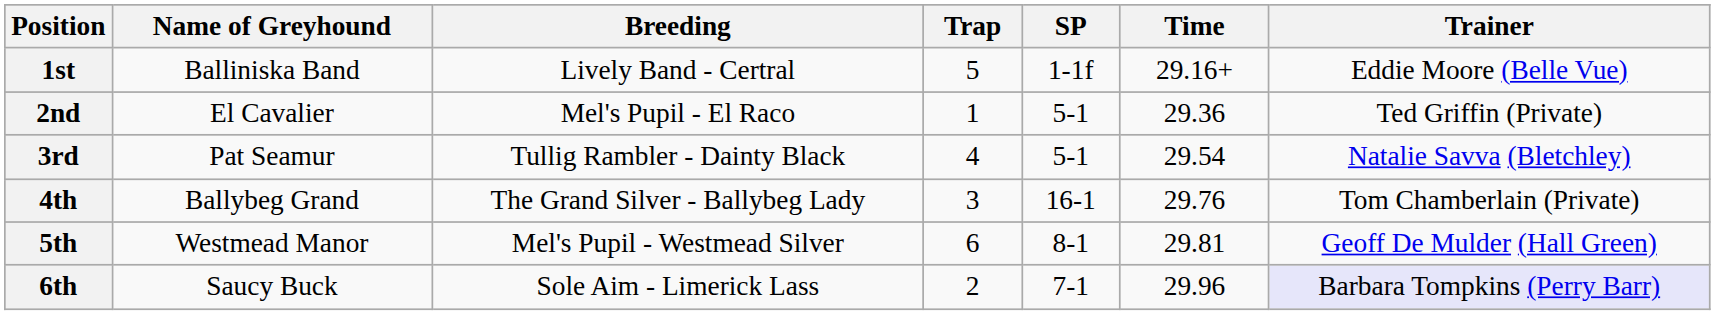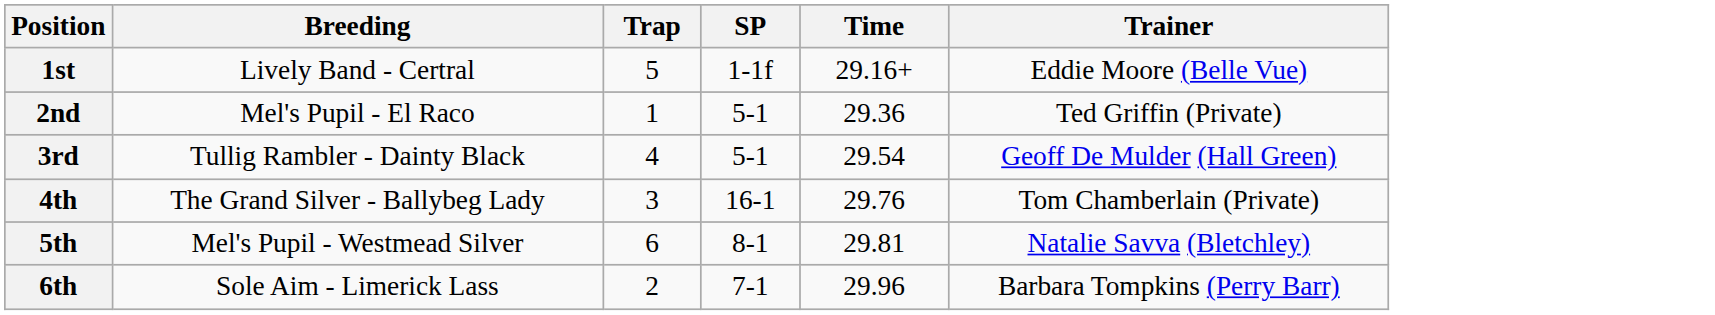- column: Name of Greyhound | Balliniska Band | El Cavalier | Pat Seamur | Ballybeg Grand | Westmead Manor | Saucy Buck
3rd | Trainer: Natalie Savva (Bletchley) -> Geoff De Mulder (Hall Green)
5th | Trainer: Geoff De Mulder (Hall Green) -> Natalie Savva (Bletchley)
6th | Trainer: lavender background -> no background
